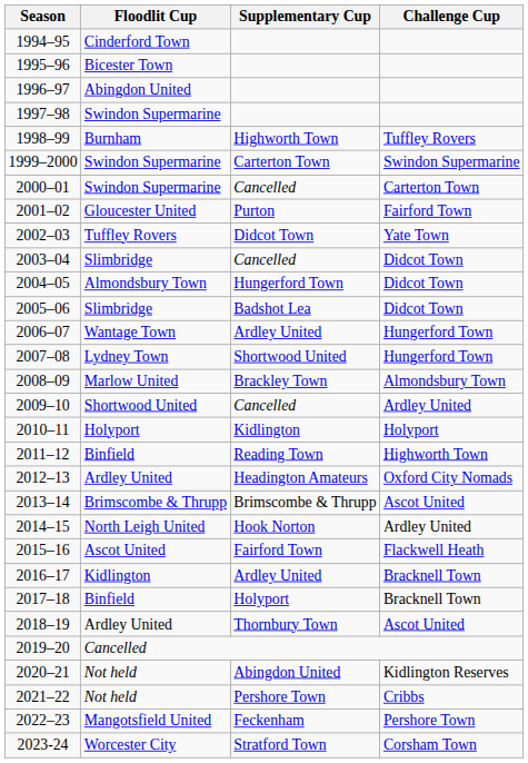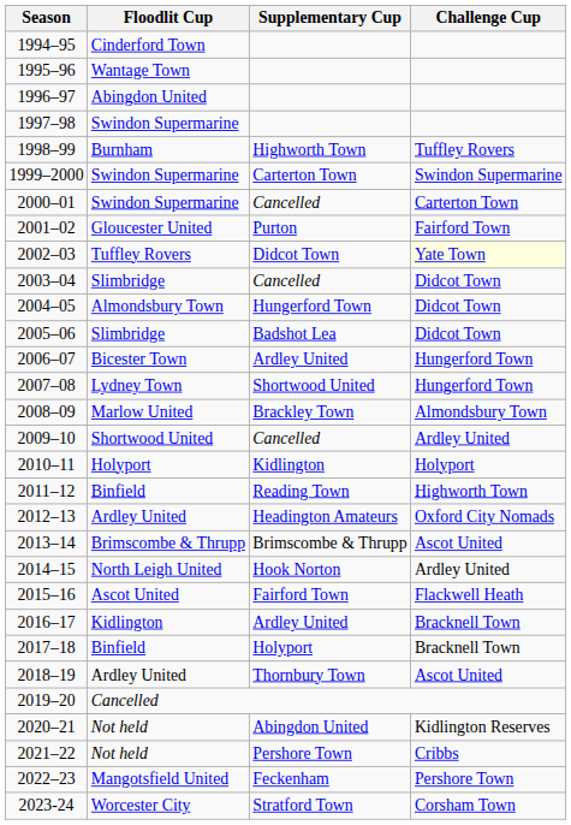1995–96 | Floodlit Cup: Bicester Town -> Wantage Town
2002–03 | Challenge Cup: no background -> lightyellow background
2006–07 | Floodlit Cup: Wantage Town -> Bicester Town
